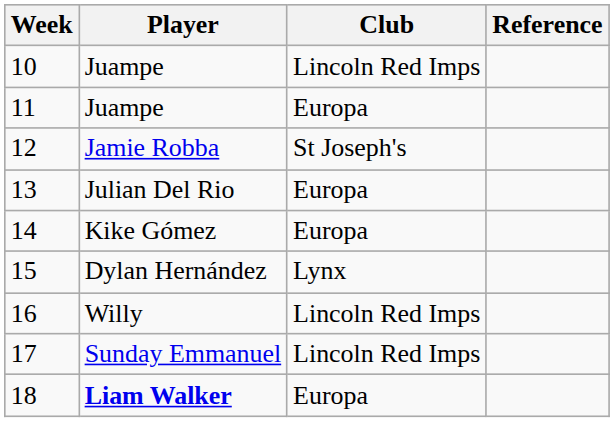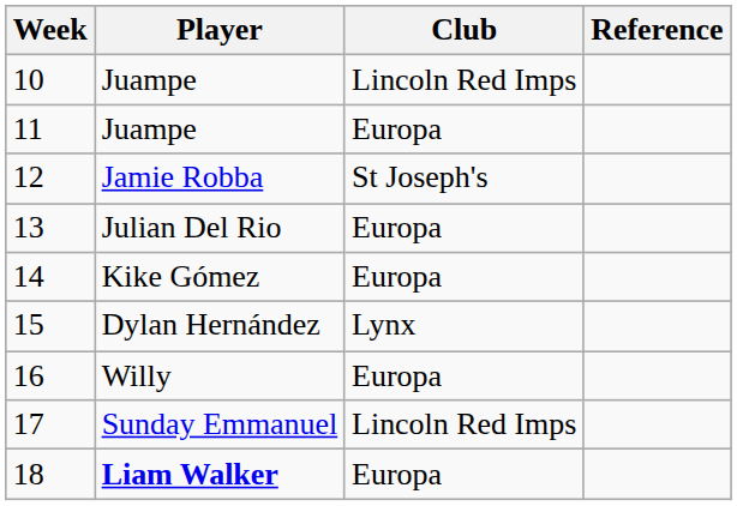16 | Club: Lincoln Red Imps -> Europa
